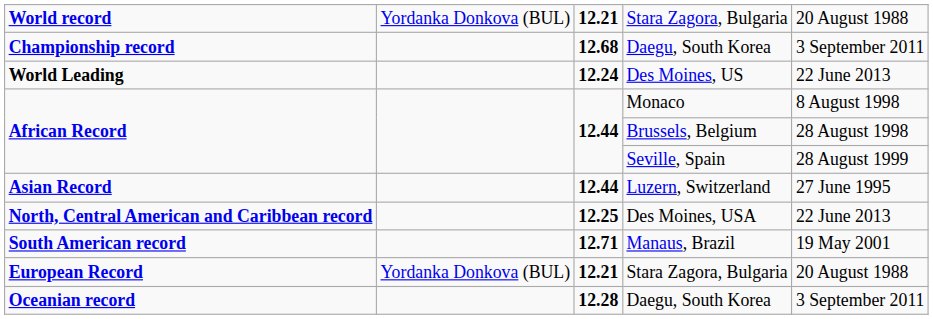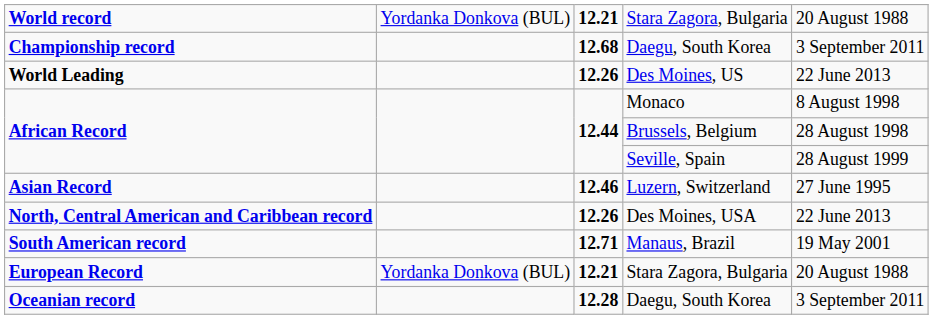Des Moines, US | column 3: 12.24 -> 12.26
Luzern, Switzerland | column 3: 12.44 -> 12.46
Des Moines, USA | column 3: 12.25 -> 12.26
